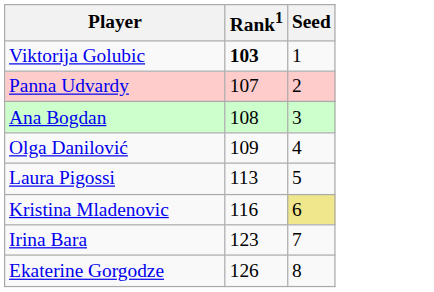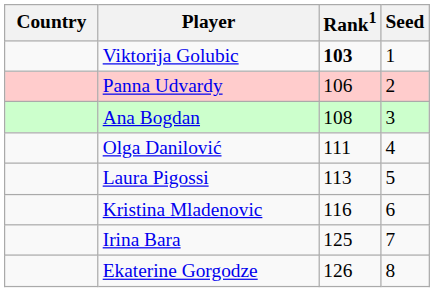+ column: Country
Panna Udvardy | Rank1: 107 -> 106
Olga Danilović | Rank1: 109 -> 111
Kristina Mladenovic | Seed: khaki background -> no background
Irina Bara | Rank1: 123 -> 125
